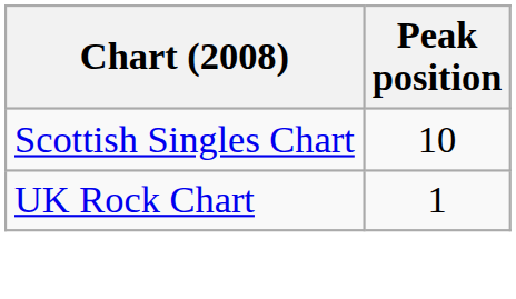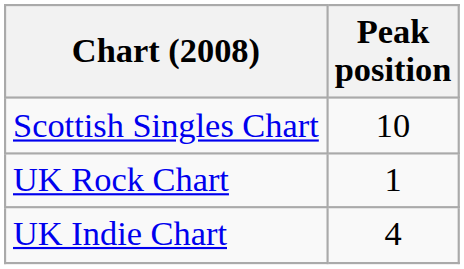+ row: UK Indie Chart | 4
